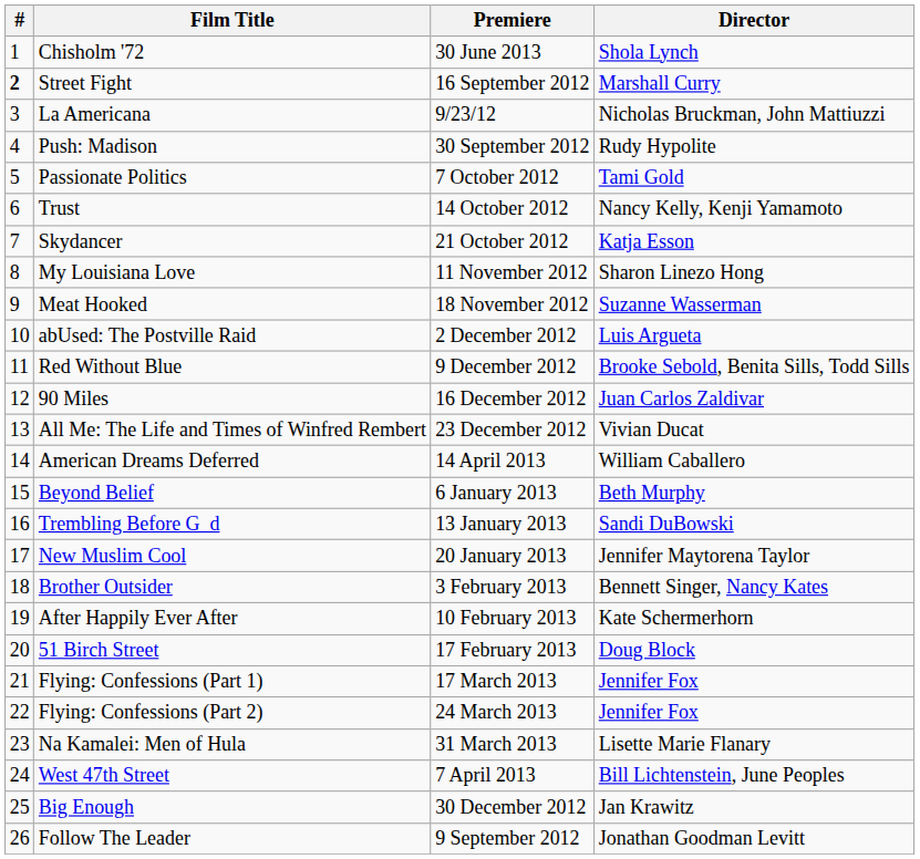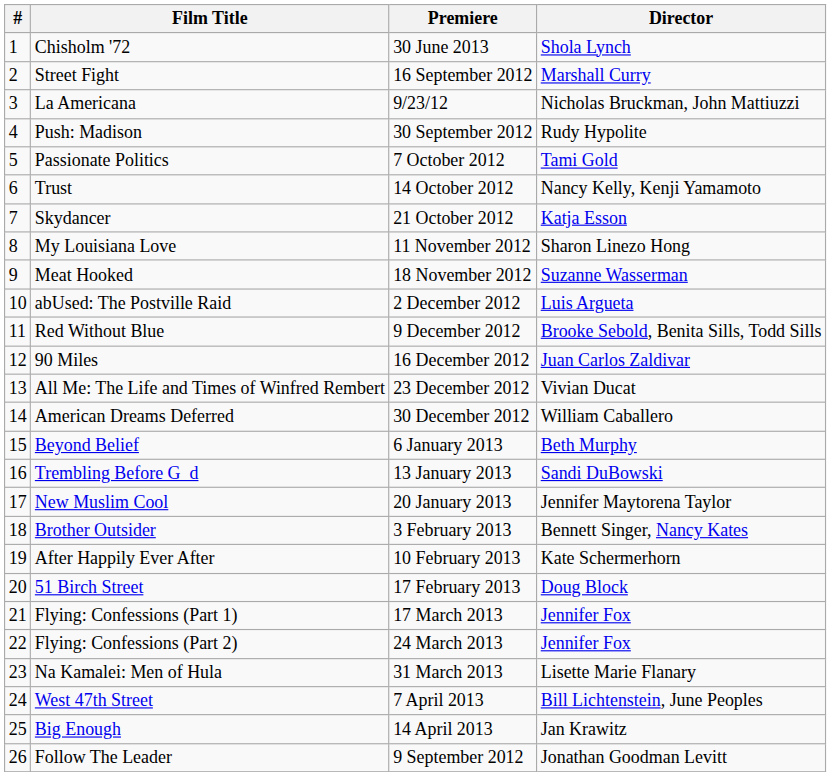Street Fight | #: bold -> normal
American Dreams Deferred | Premiere: 14 April 2013 -> 30 December 2012
Big Enough | Premiere: 30 December 2012 -> 14 April 2013
